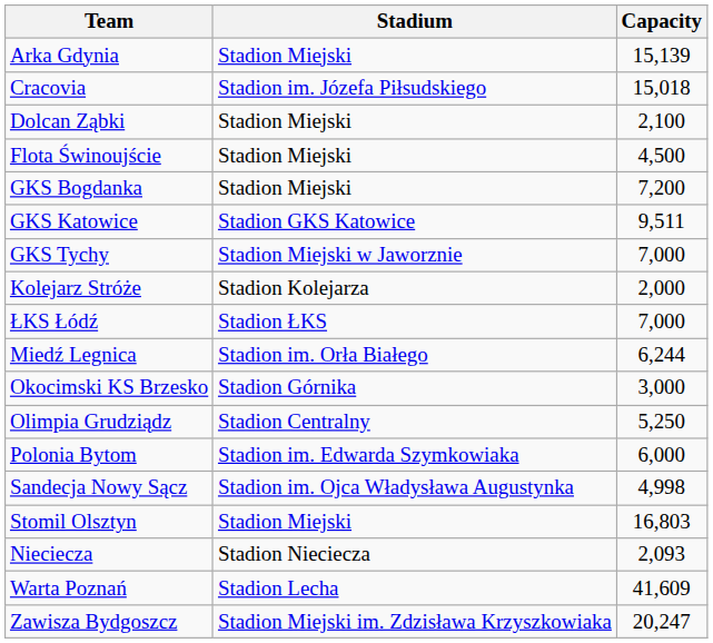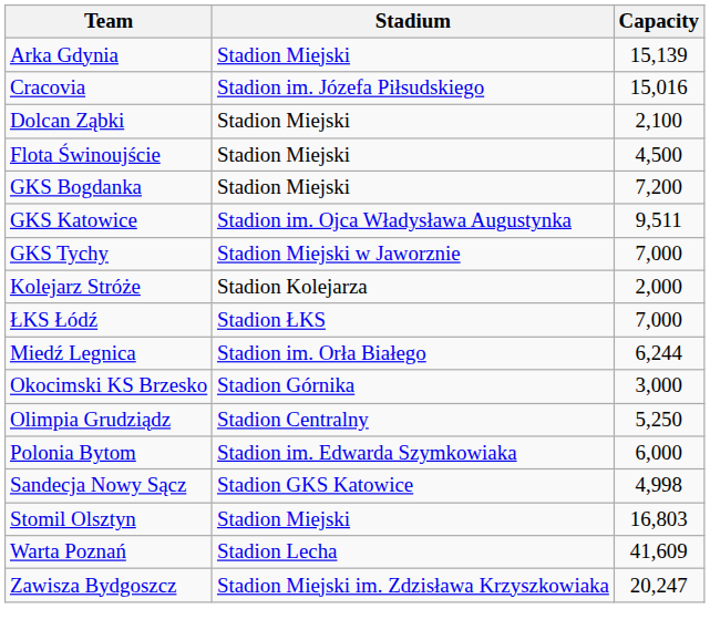Cracovia | Capacity: 15,018 -> 15,016
GKS Katowice | Stadium: Stadion GKS Katowice -> Stadion im. Ojca Władysława Augustynka
Sandecja Nowy Sącz | Stadium: Stadion im. Ojca Władysława Augustynka -> Stadion GKS Katowice
- row: Nieciecza | Stadion Nieciecza | 2,093
